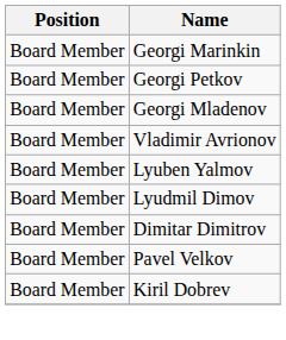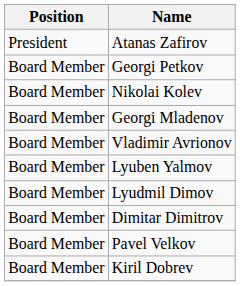+ row: President | Atanas Zafirov
- row: Board Member | Georgi Marinkin
+ row: Board Member | Nikolai Kolev
